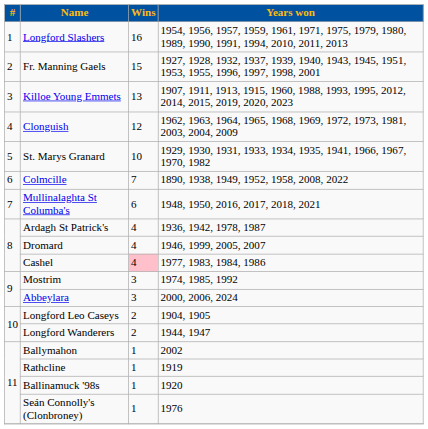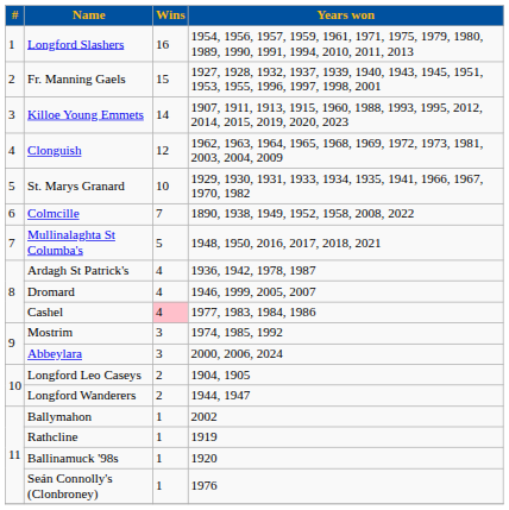Killoe Young Emmets | Wins: 13 -> 14
Mullinalaghta St Columba's | Wins: 6 -> 5
